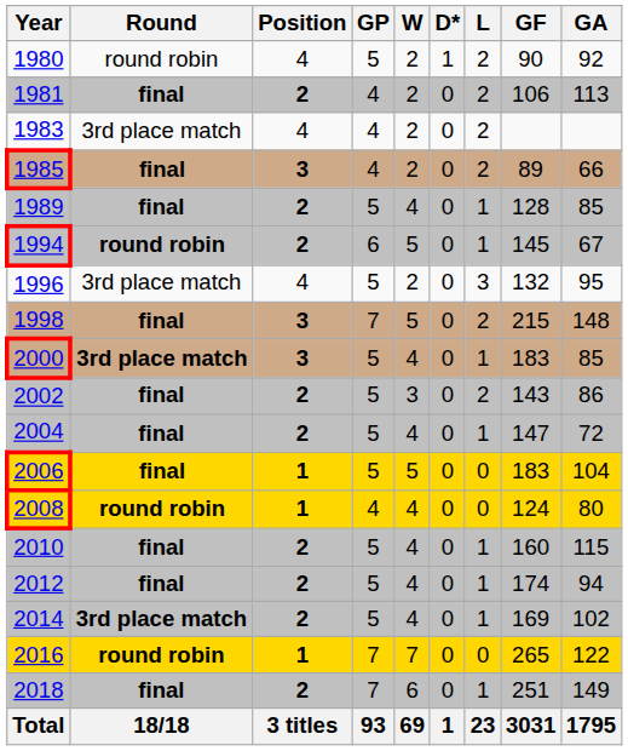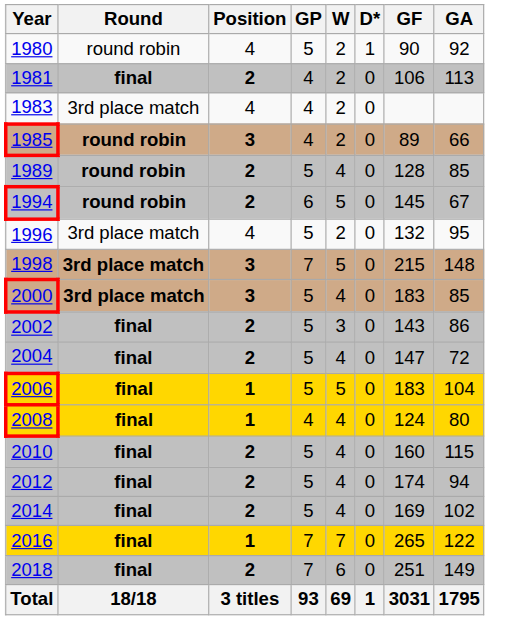- column: L | 2 | 2 | 2 | 2 | 1 | 1 | 3 | 2 | 1 | 2 | 1 | 0 | 0 | 1 | 1 | 1 | 0 | 1 | 23
1985 | Round: final -> round robin
1989 | Round: final -> round robin
1998 | Round: final -> 3rd place match
2008 | Round: round robin -> final
2014 | Round: 3rd place match -> final
2016 | Round: round robin -> final
